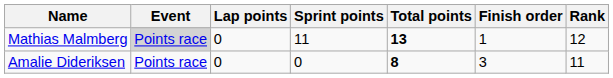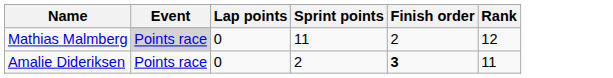- column: Total points | 13 | 8
Mathias Malmberg | Finish order: 1 -> 2
Amalie Dideriksen | Sprint points: 0 -> 2
Amalie Dideriksen | Finish order: normal -> bold
